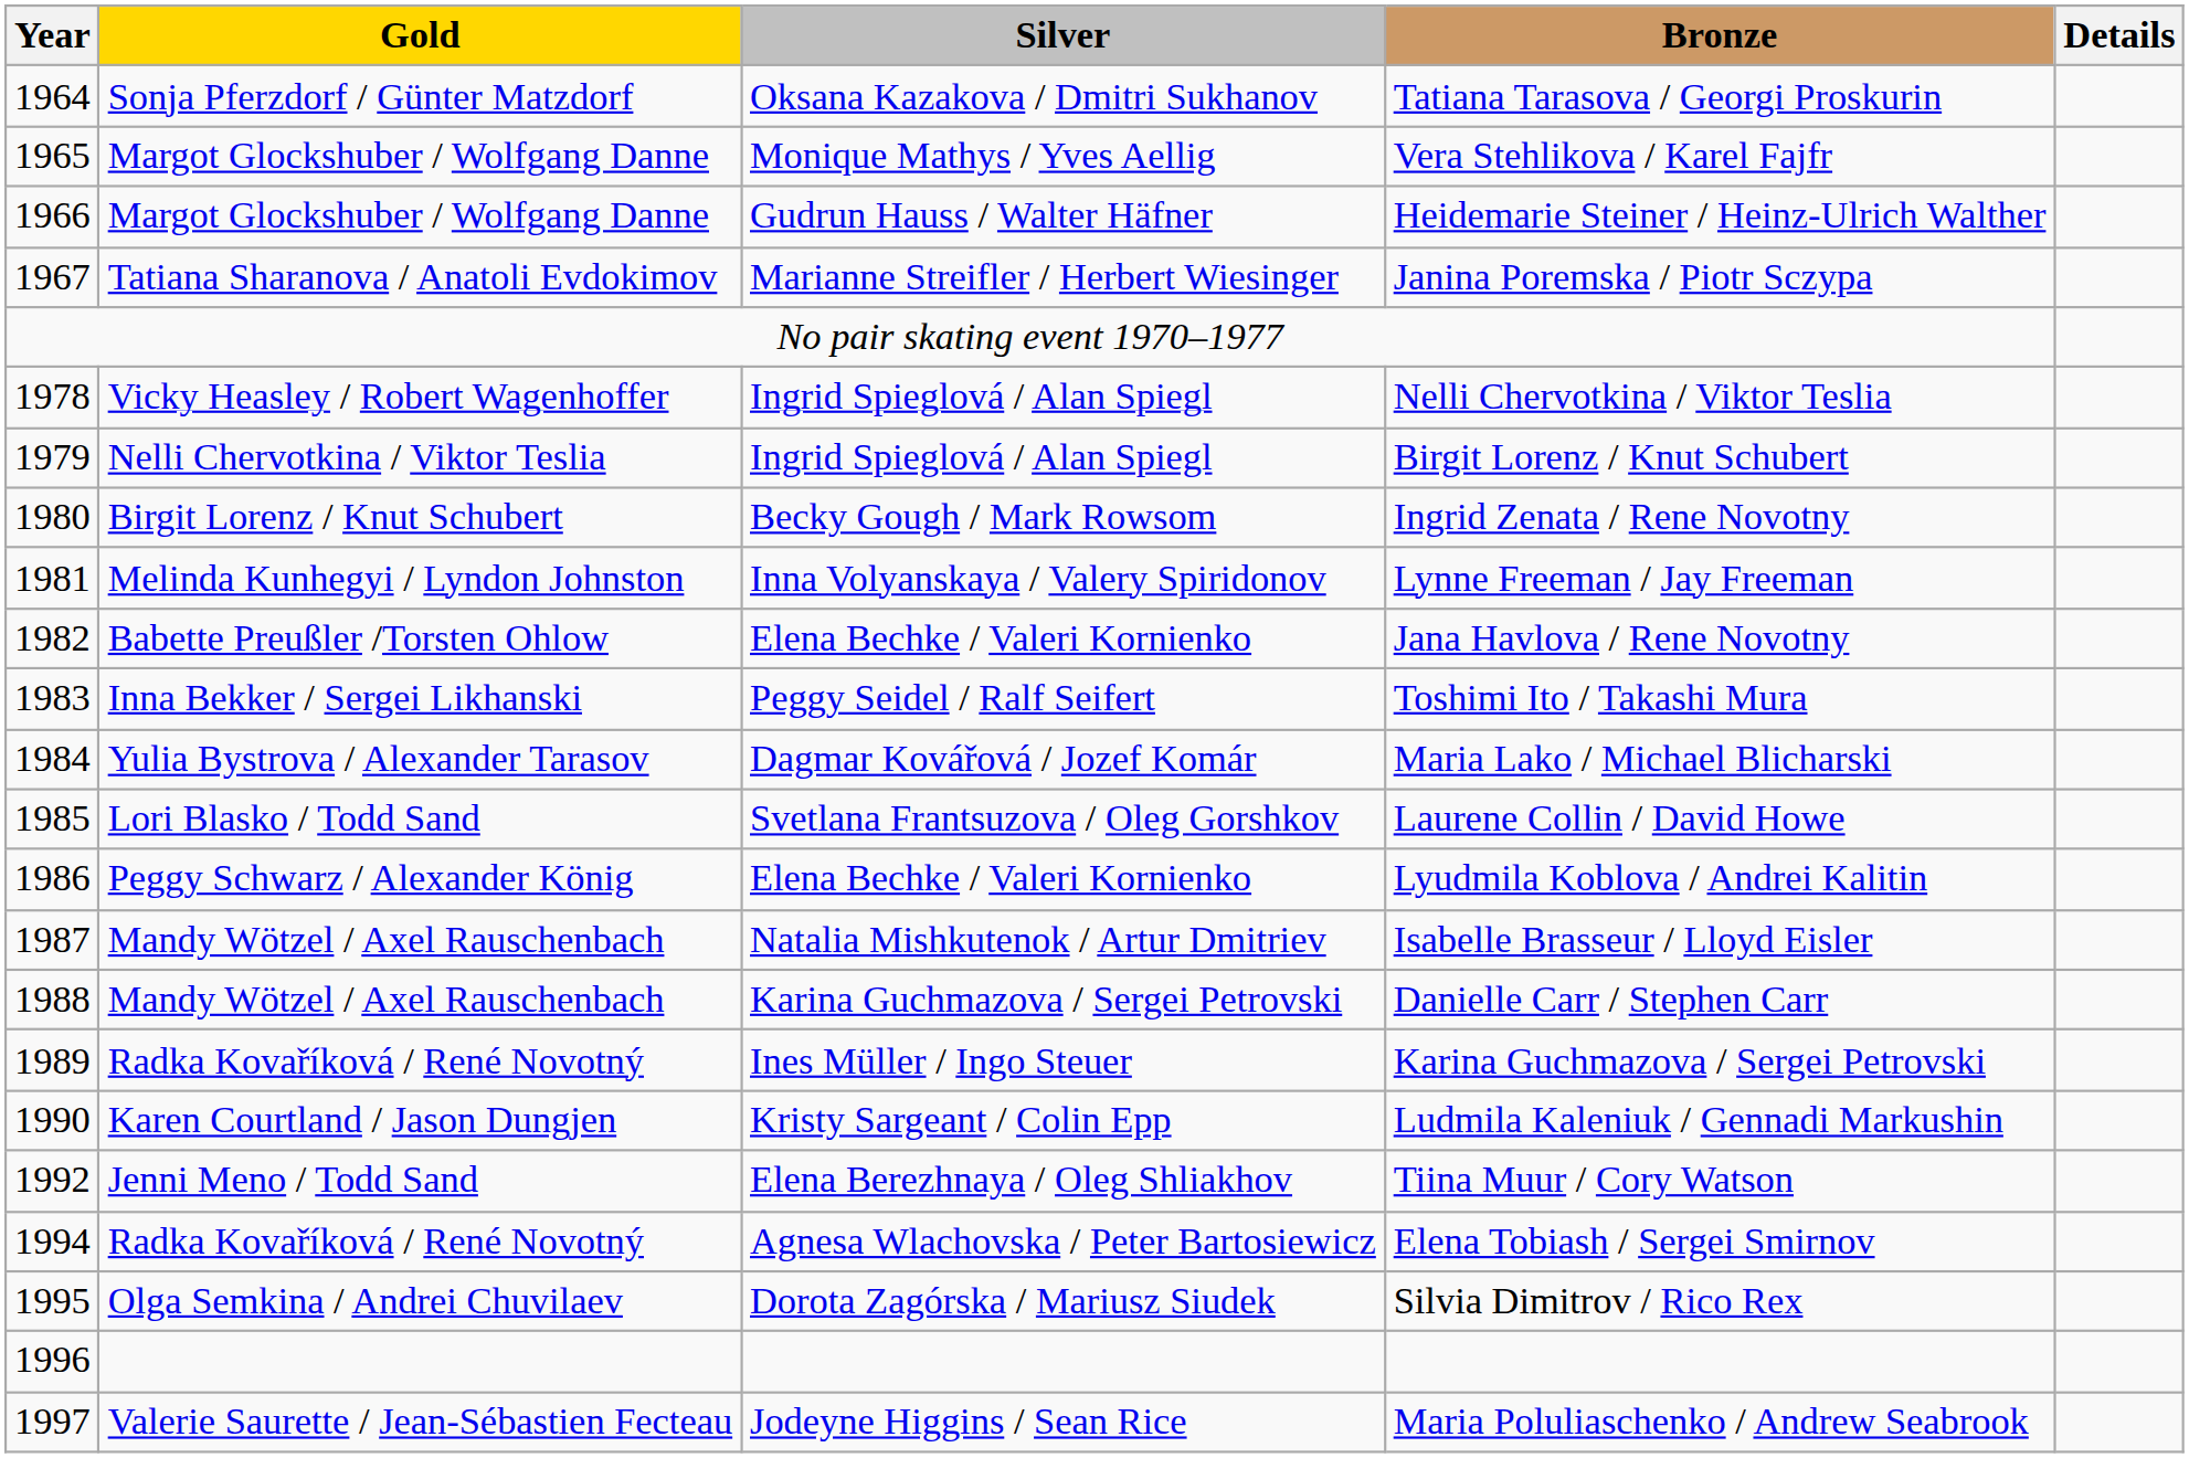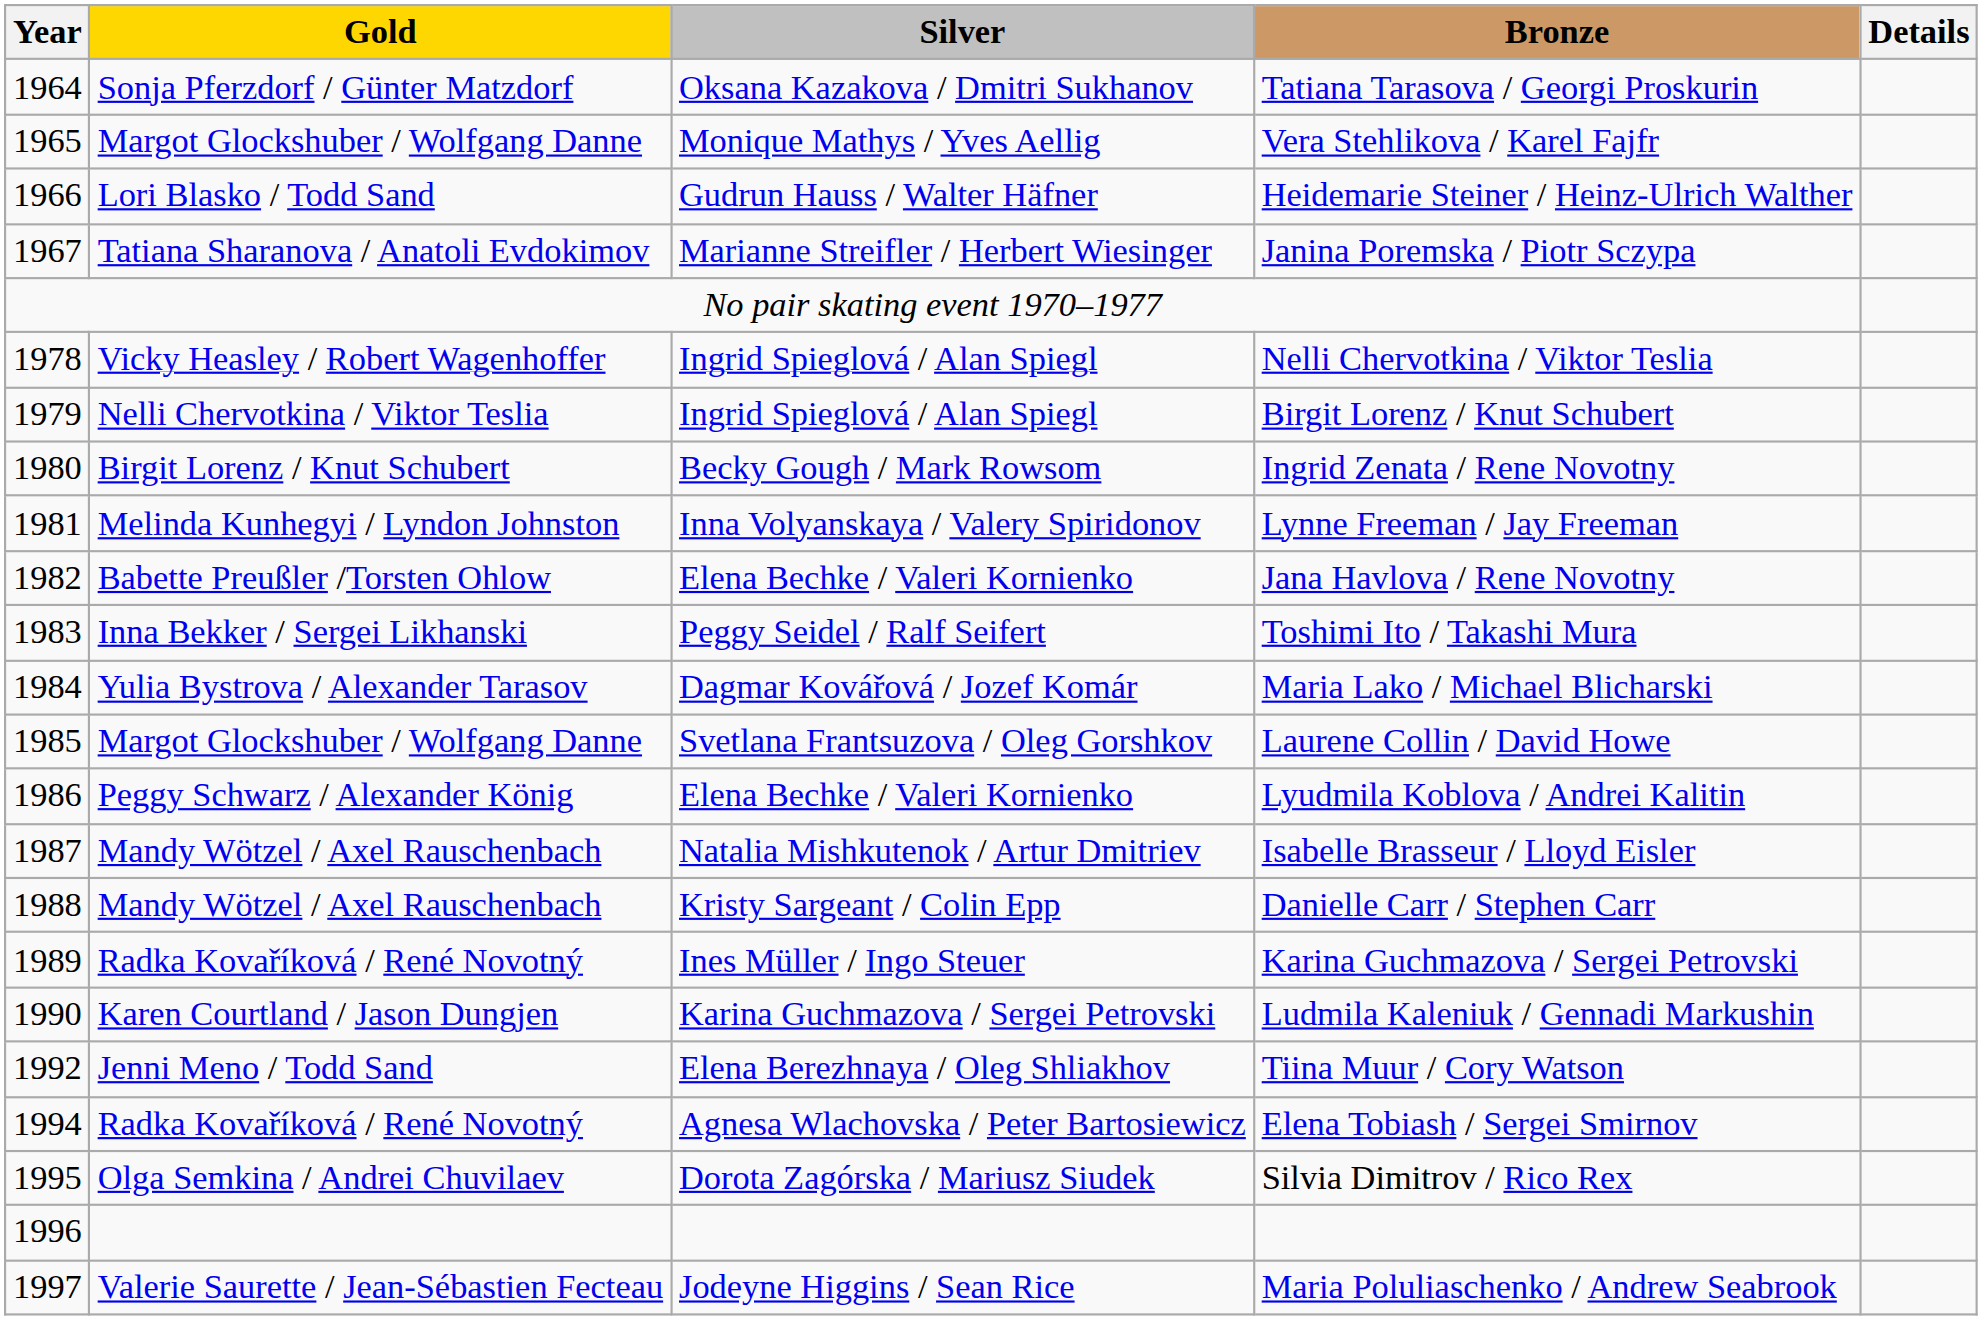Heidemarie Steiner / Heinz-Ulrich Walther | Gold: Margot Glockshuber / Wolfgang Danne -> Lori Blasko / Todd Sand
Laurene Collin / David Howe | Gold: Lori Blasko / Todd Sand -> Margot Glockshuber / Wolfgang Danne
Danielle Carr / Stephen Carr | Silver: Karina Guchmazova / Sergei Petrovski -> Kristy Sargeant / Colin Epp
Ludmila Kaleniuk / Gennadi Markushin | Silver: Kristy Sargeant / Colin Epp -> Karina Guchmazova / Sergei Petrovski
